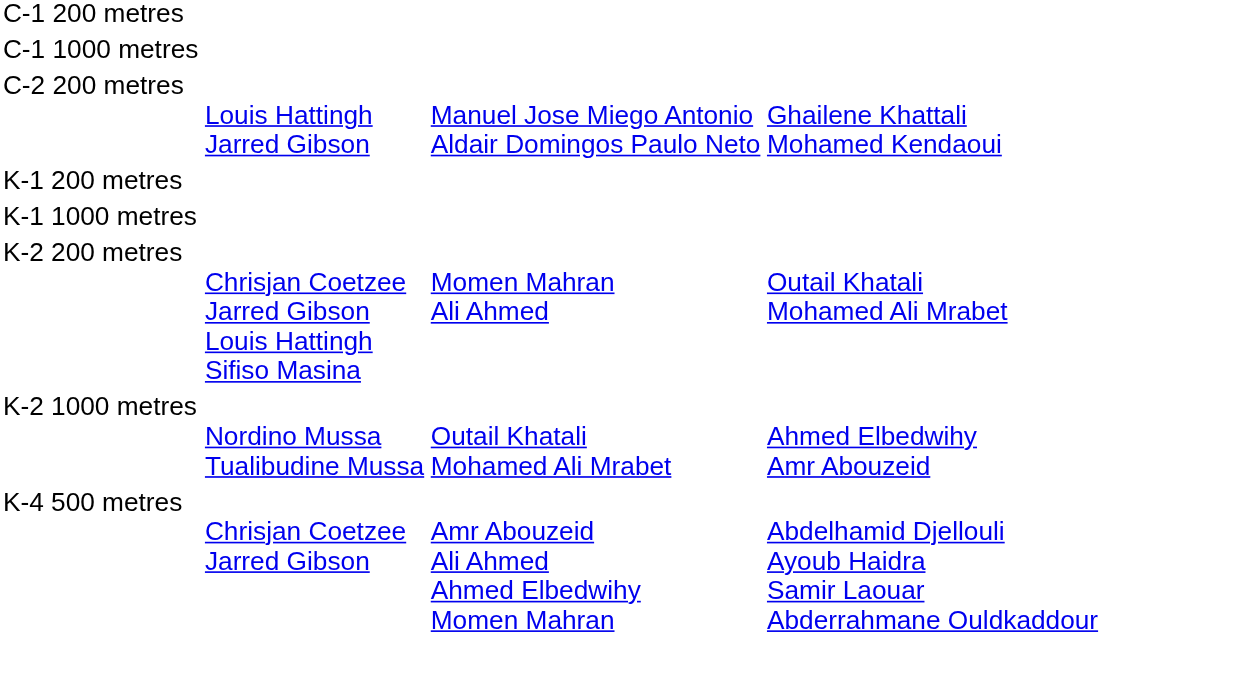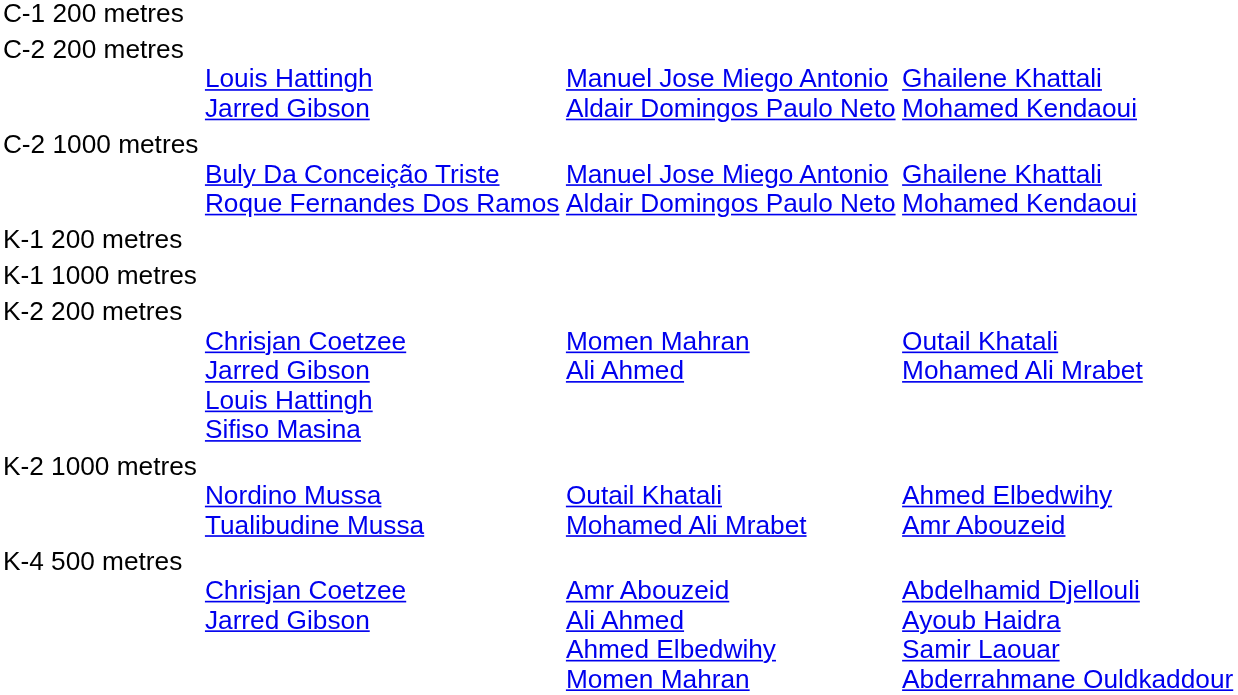- row: C-1 1000 metres
+ row: C-2 1000 metres | Buly Da Conceição Triste Roque Fernandes Dos Ramos | Manuel Jose Miego Antonio Aldair Domingos Paulo Neto | Ghailene Khattali Mohamed Kendaoui
